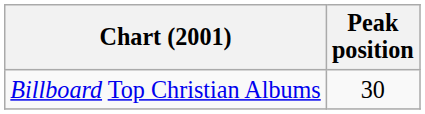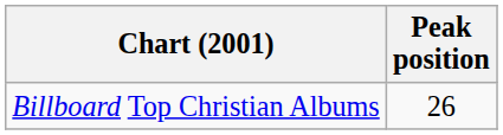Billboard Top Christian Albums | Peak position: 30 -> 26
